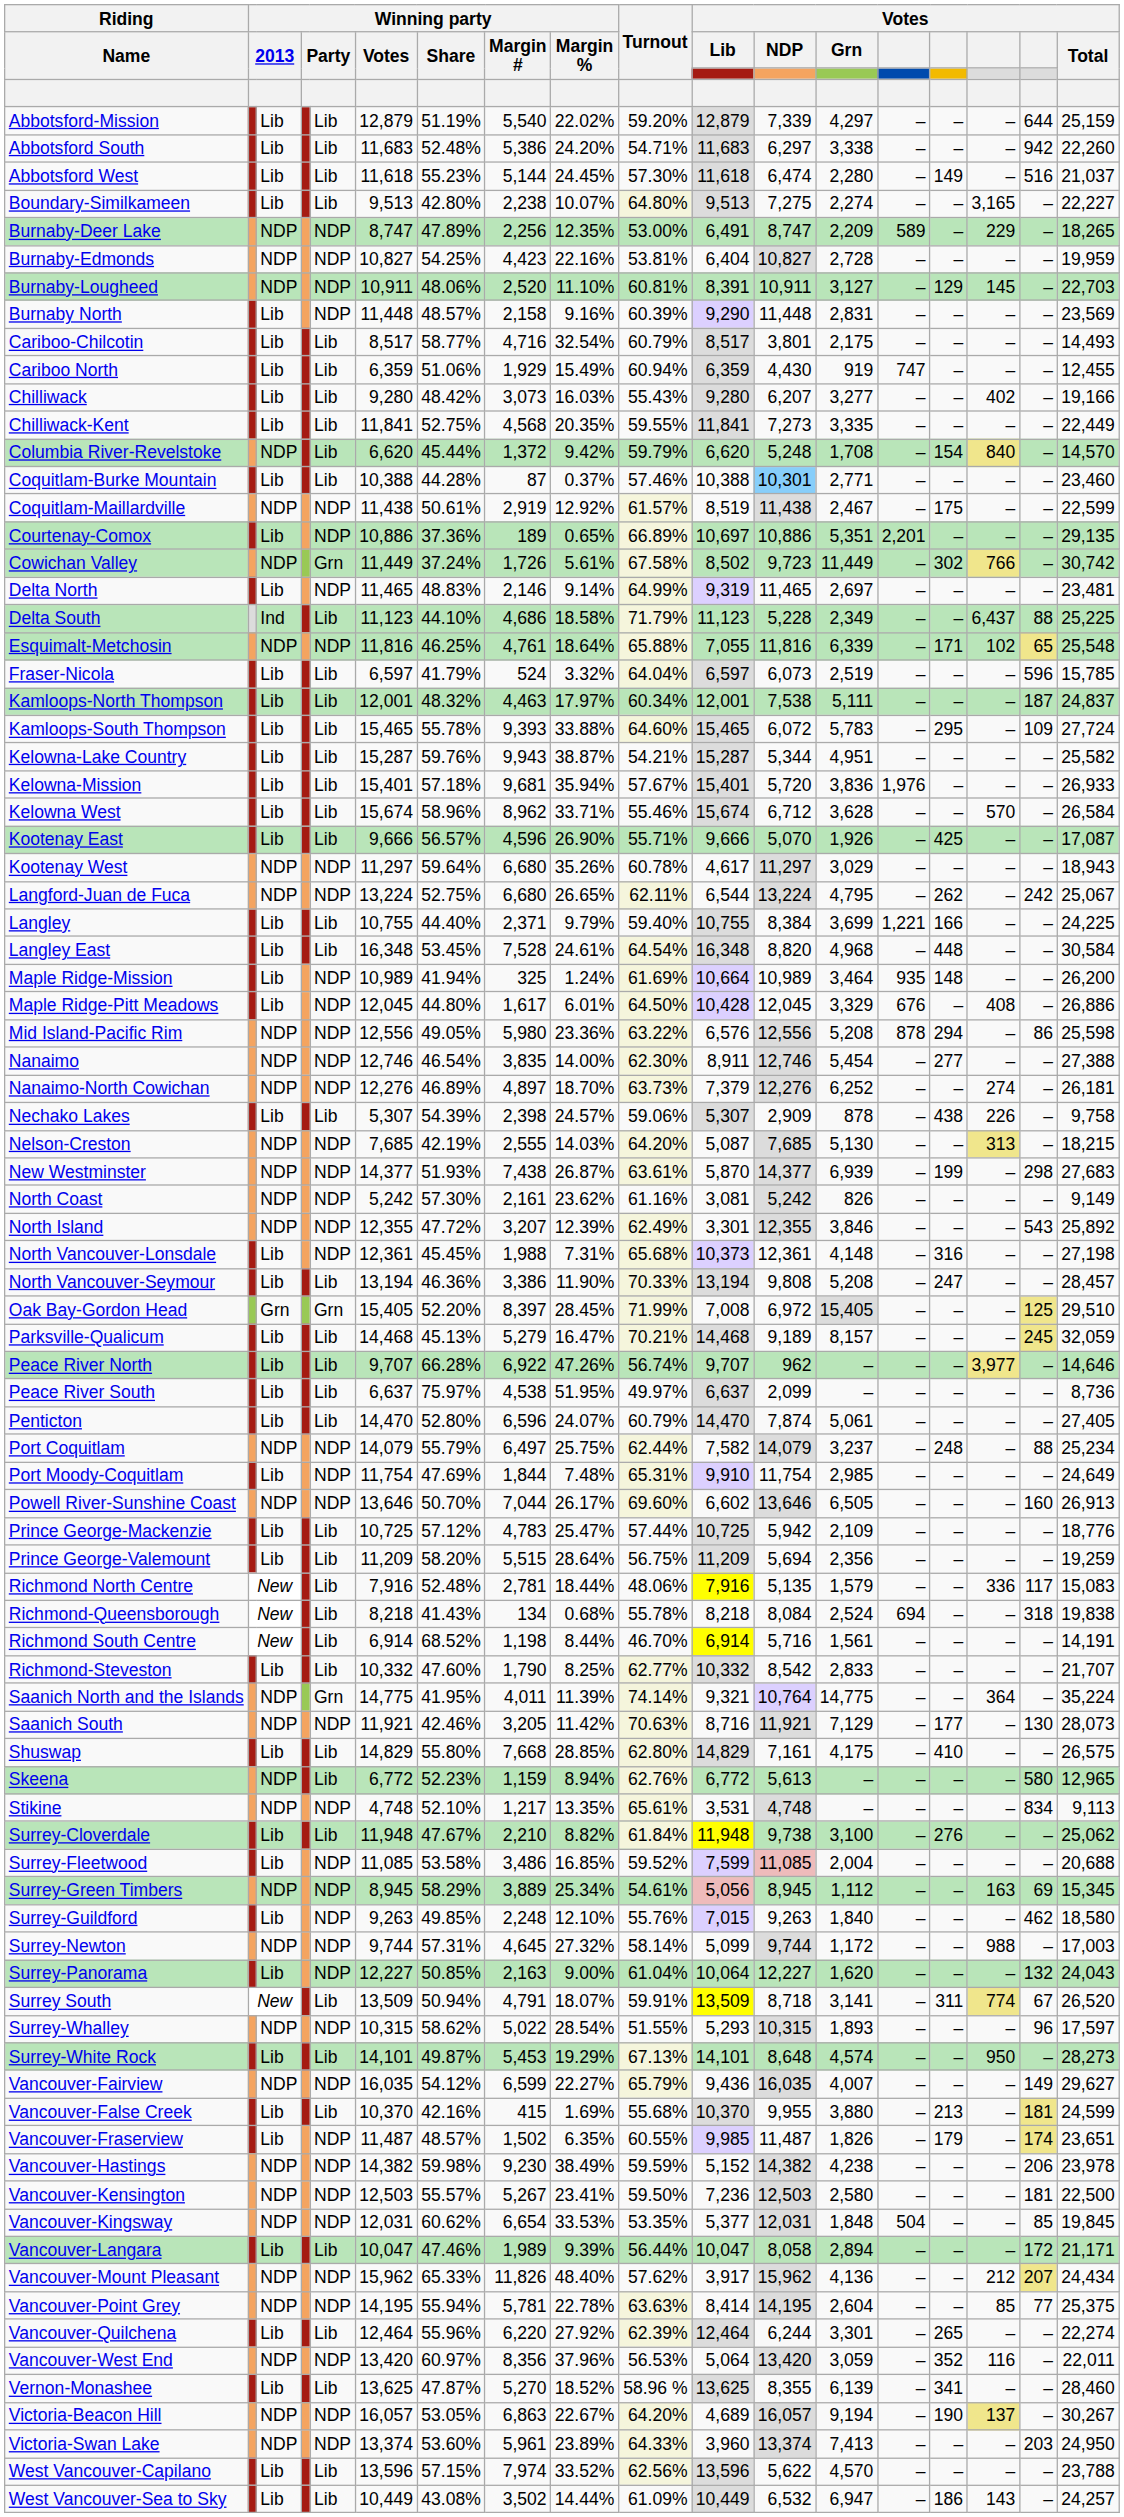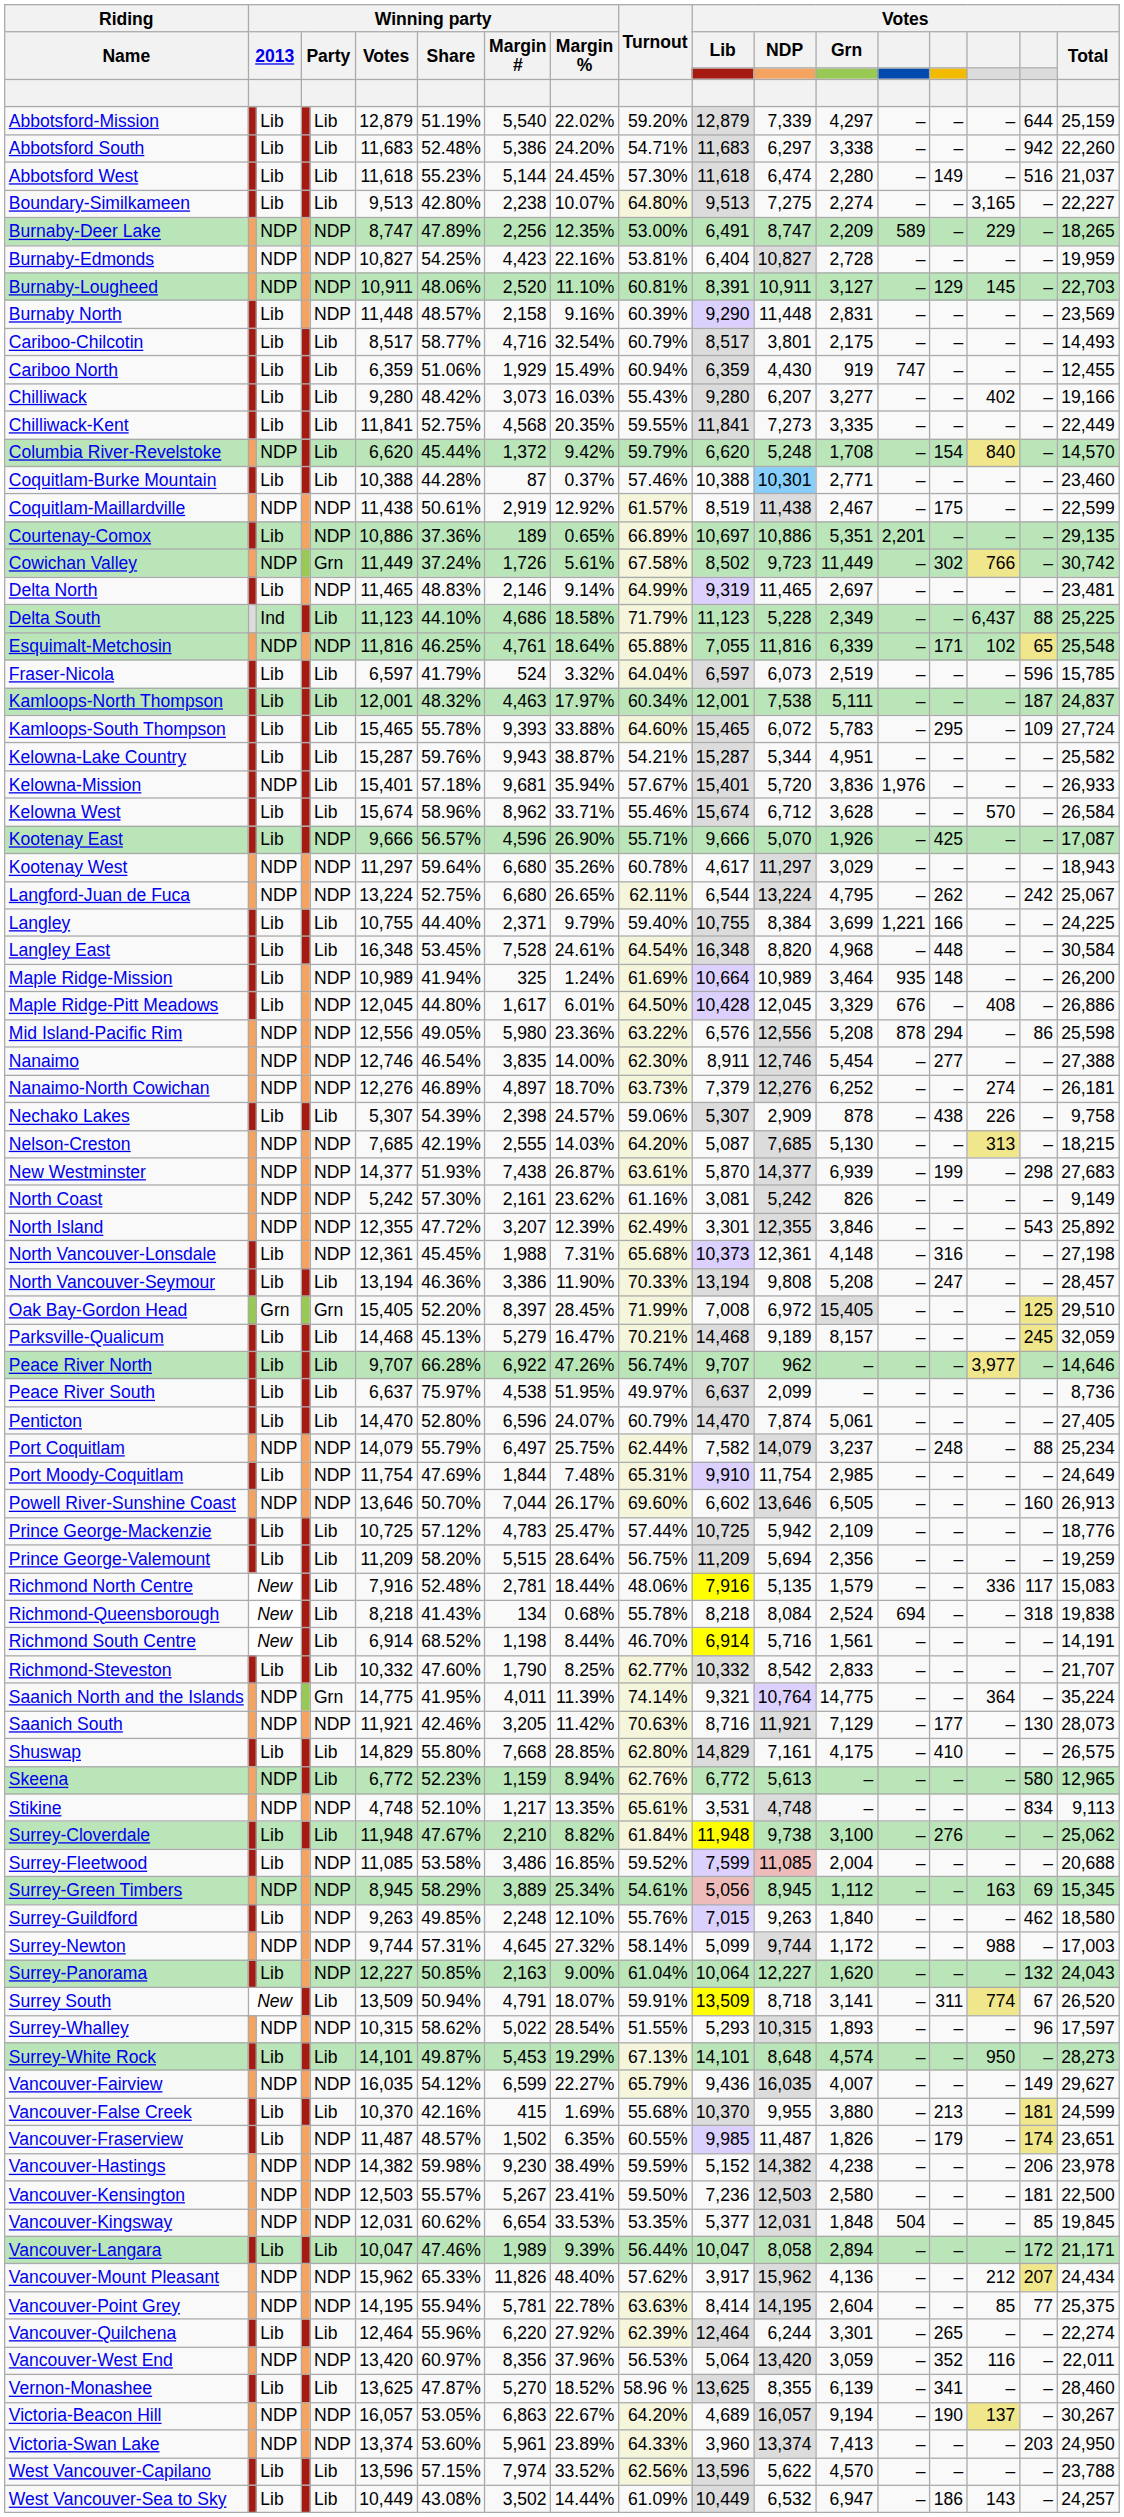Kelowna-Mission | column 3: Lib -> NDP
Kootenay East | column 5: Lib -> NDP
